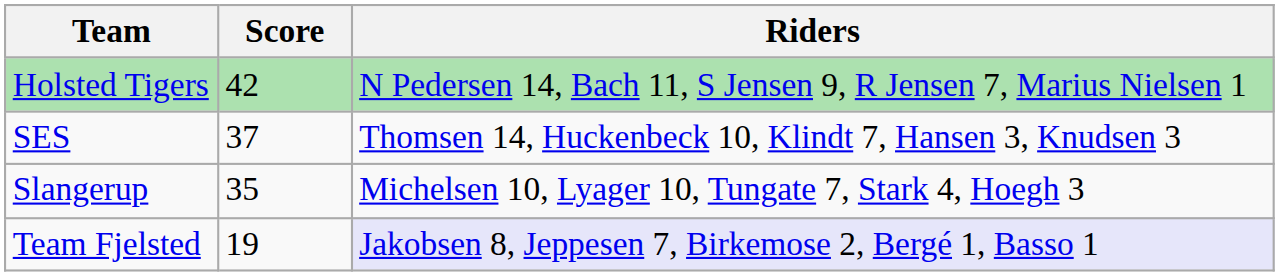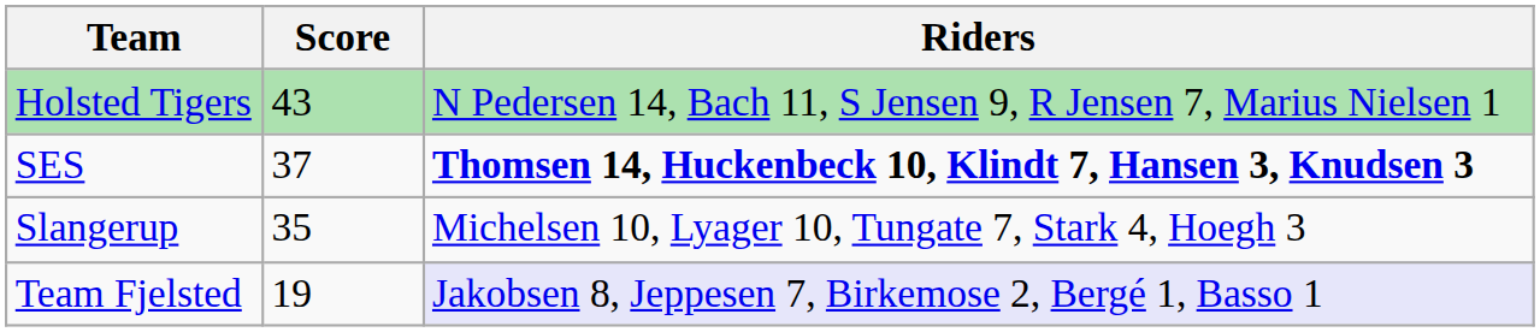Holsted Tigers | Score: 42 -> 43
SES | Riders: normal -> bold
